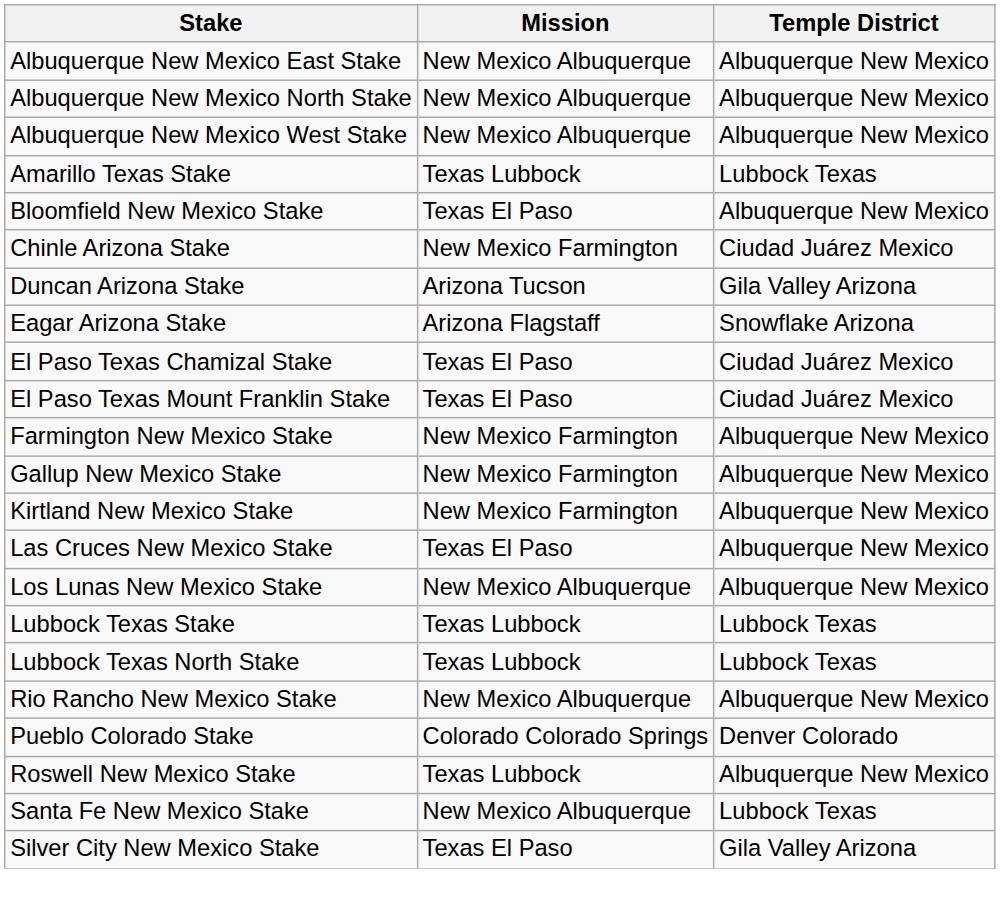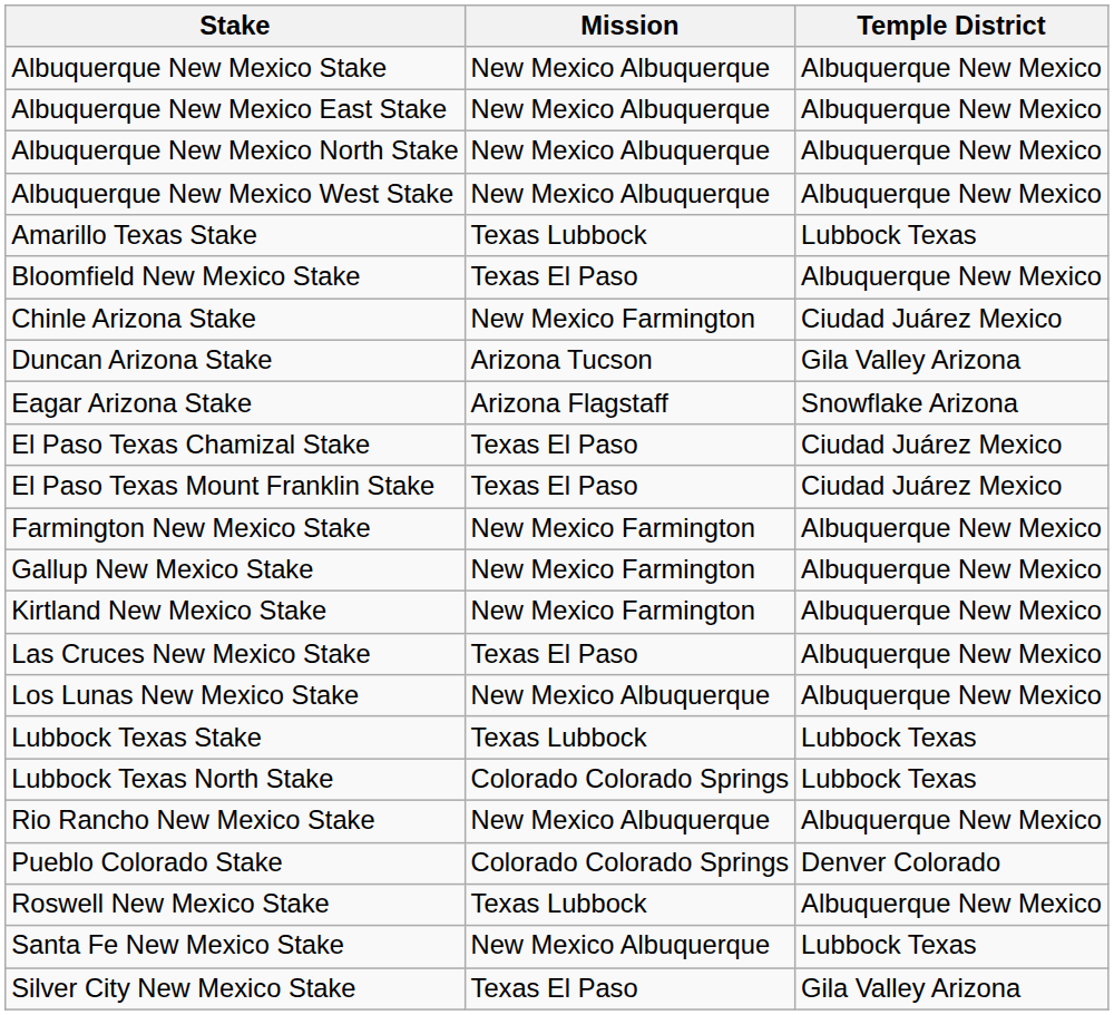+ row: Albuquerque New Mexico Stake | New Mexico Albuquerque | Albuquerque New Mexico
Lubbock Texas North Stake | Mission: Texas Lubbock -> Colorado Colorado Springs
